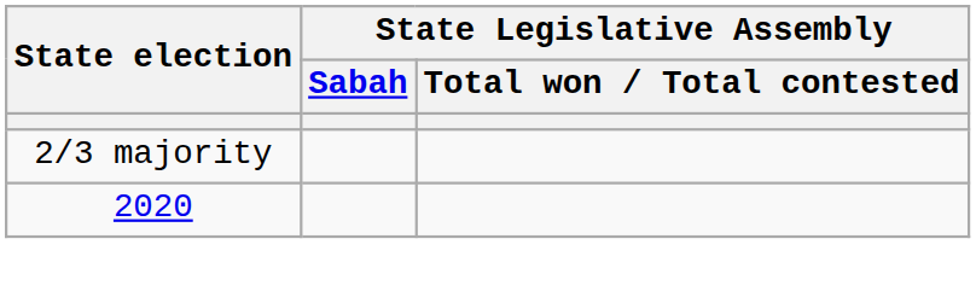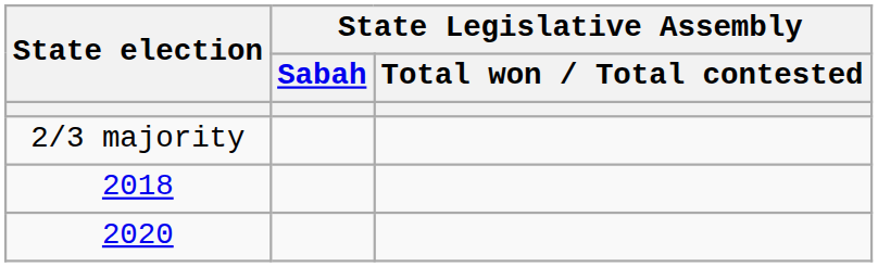+ row: 2018
